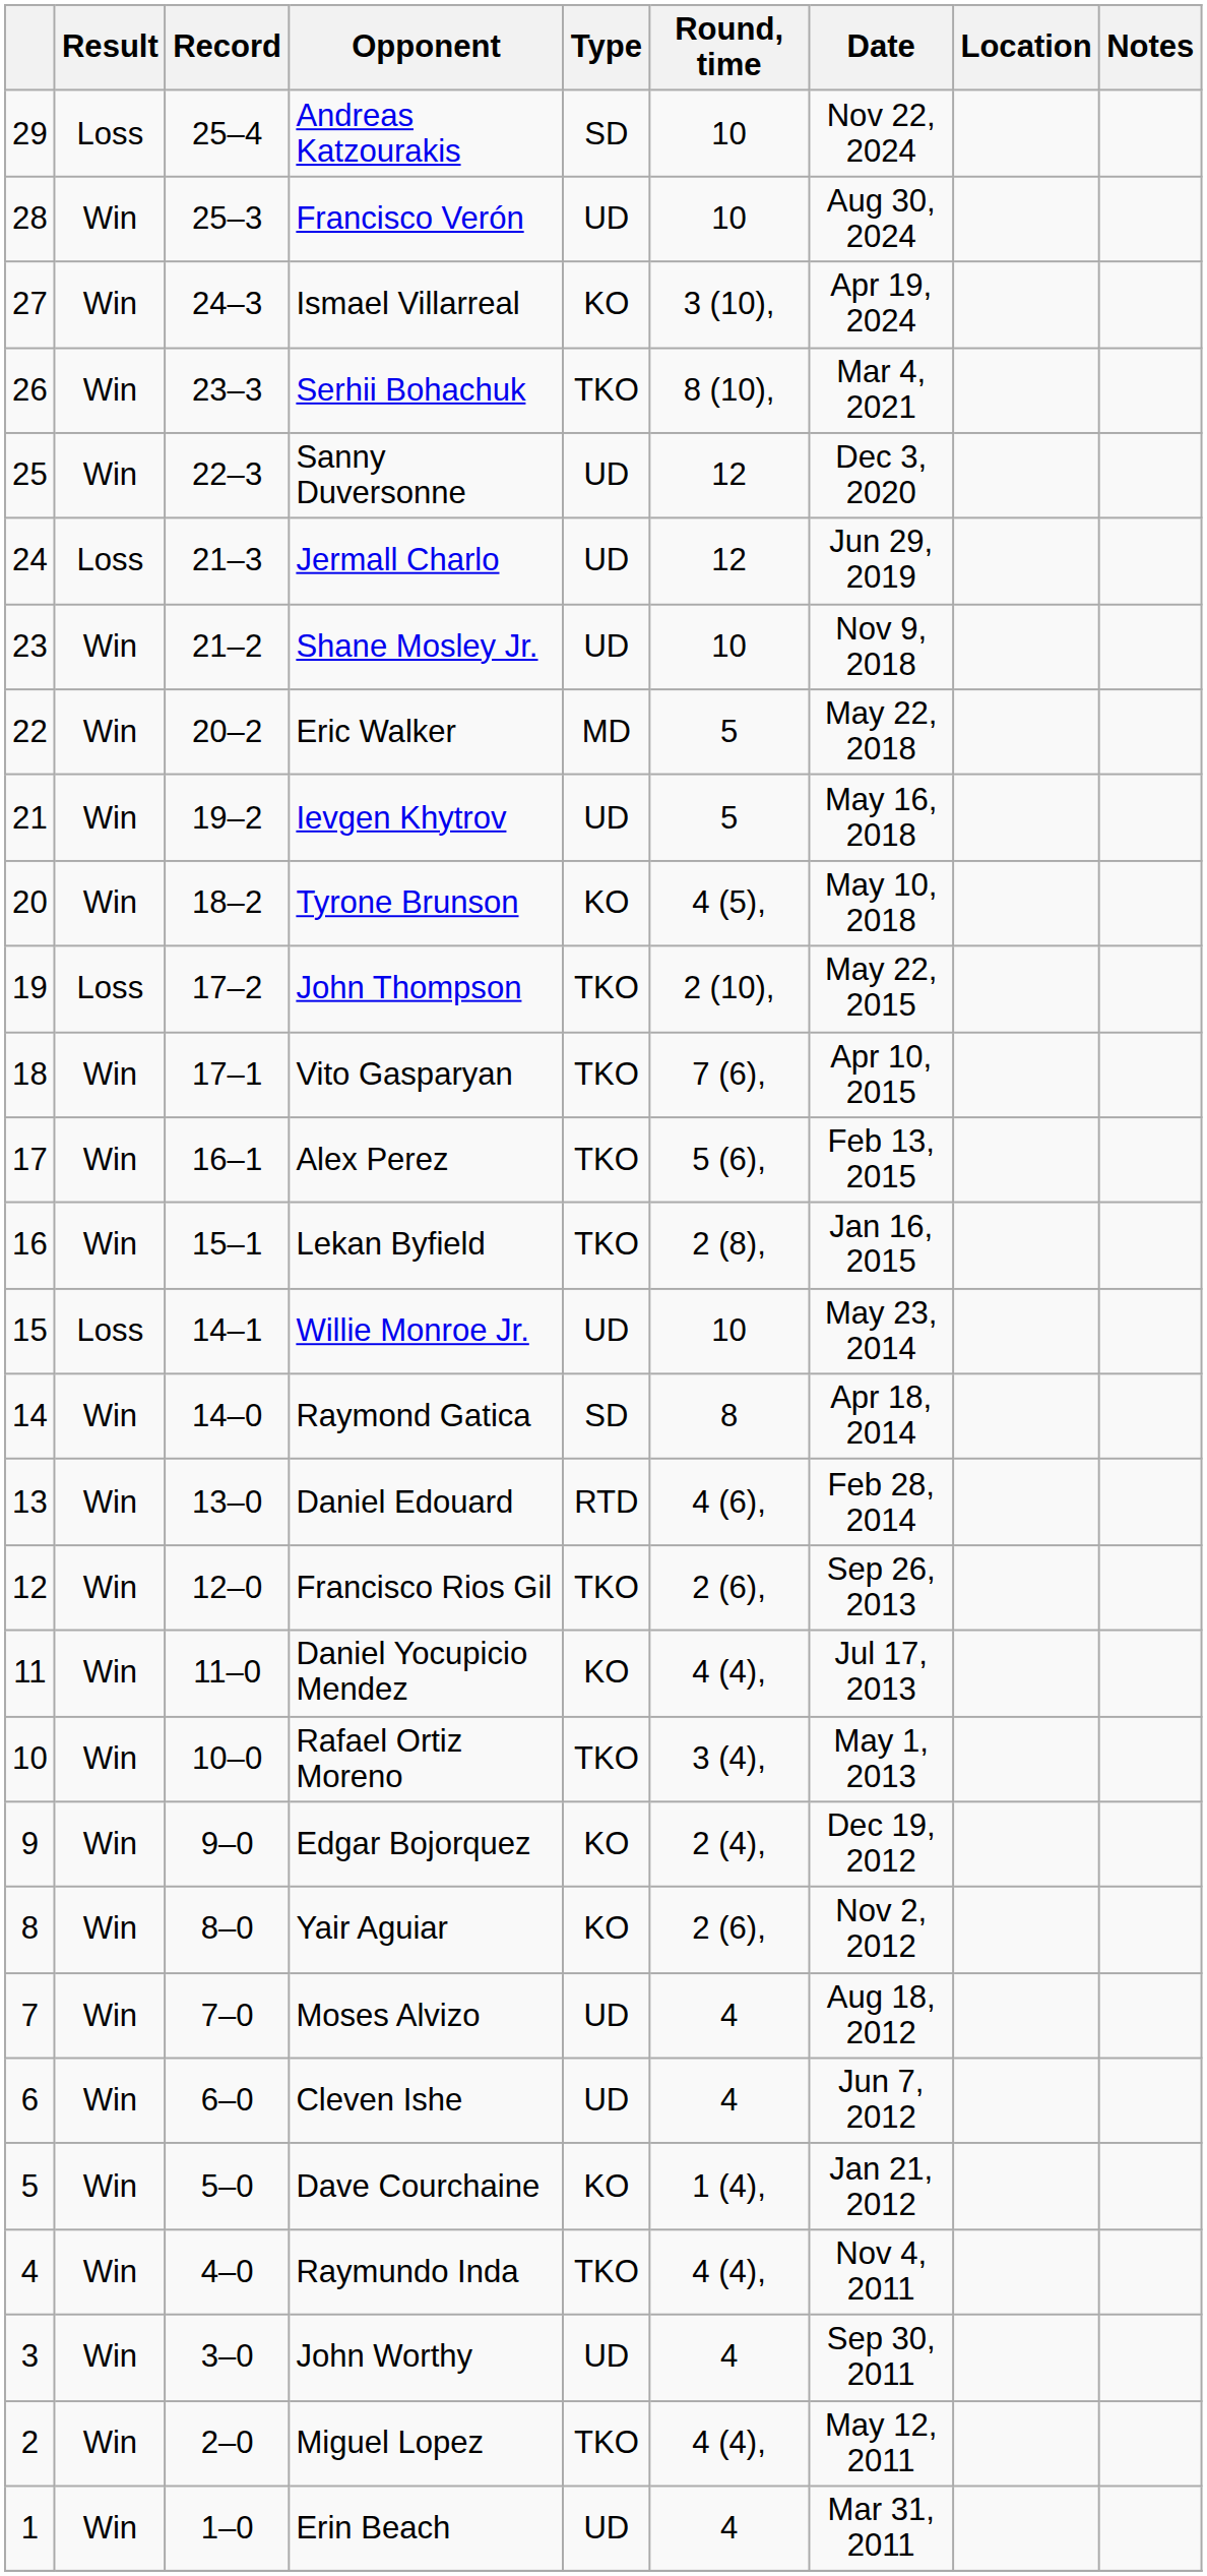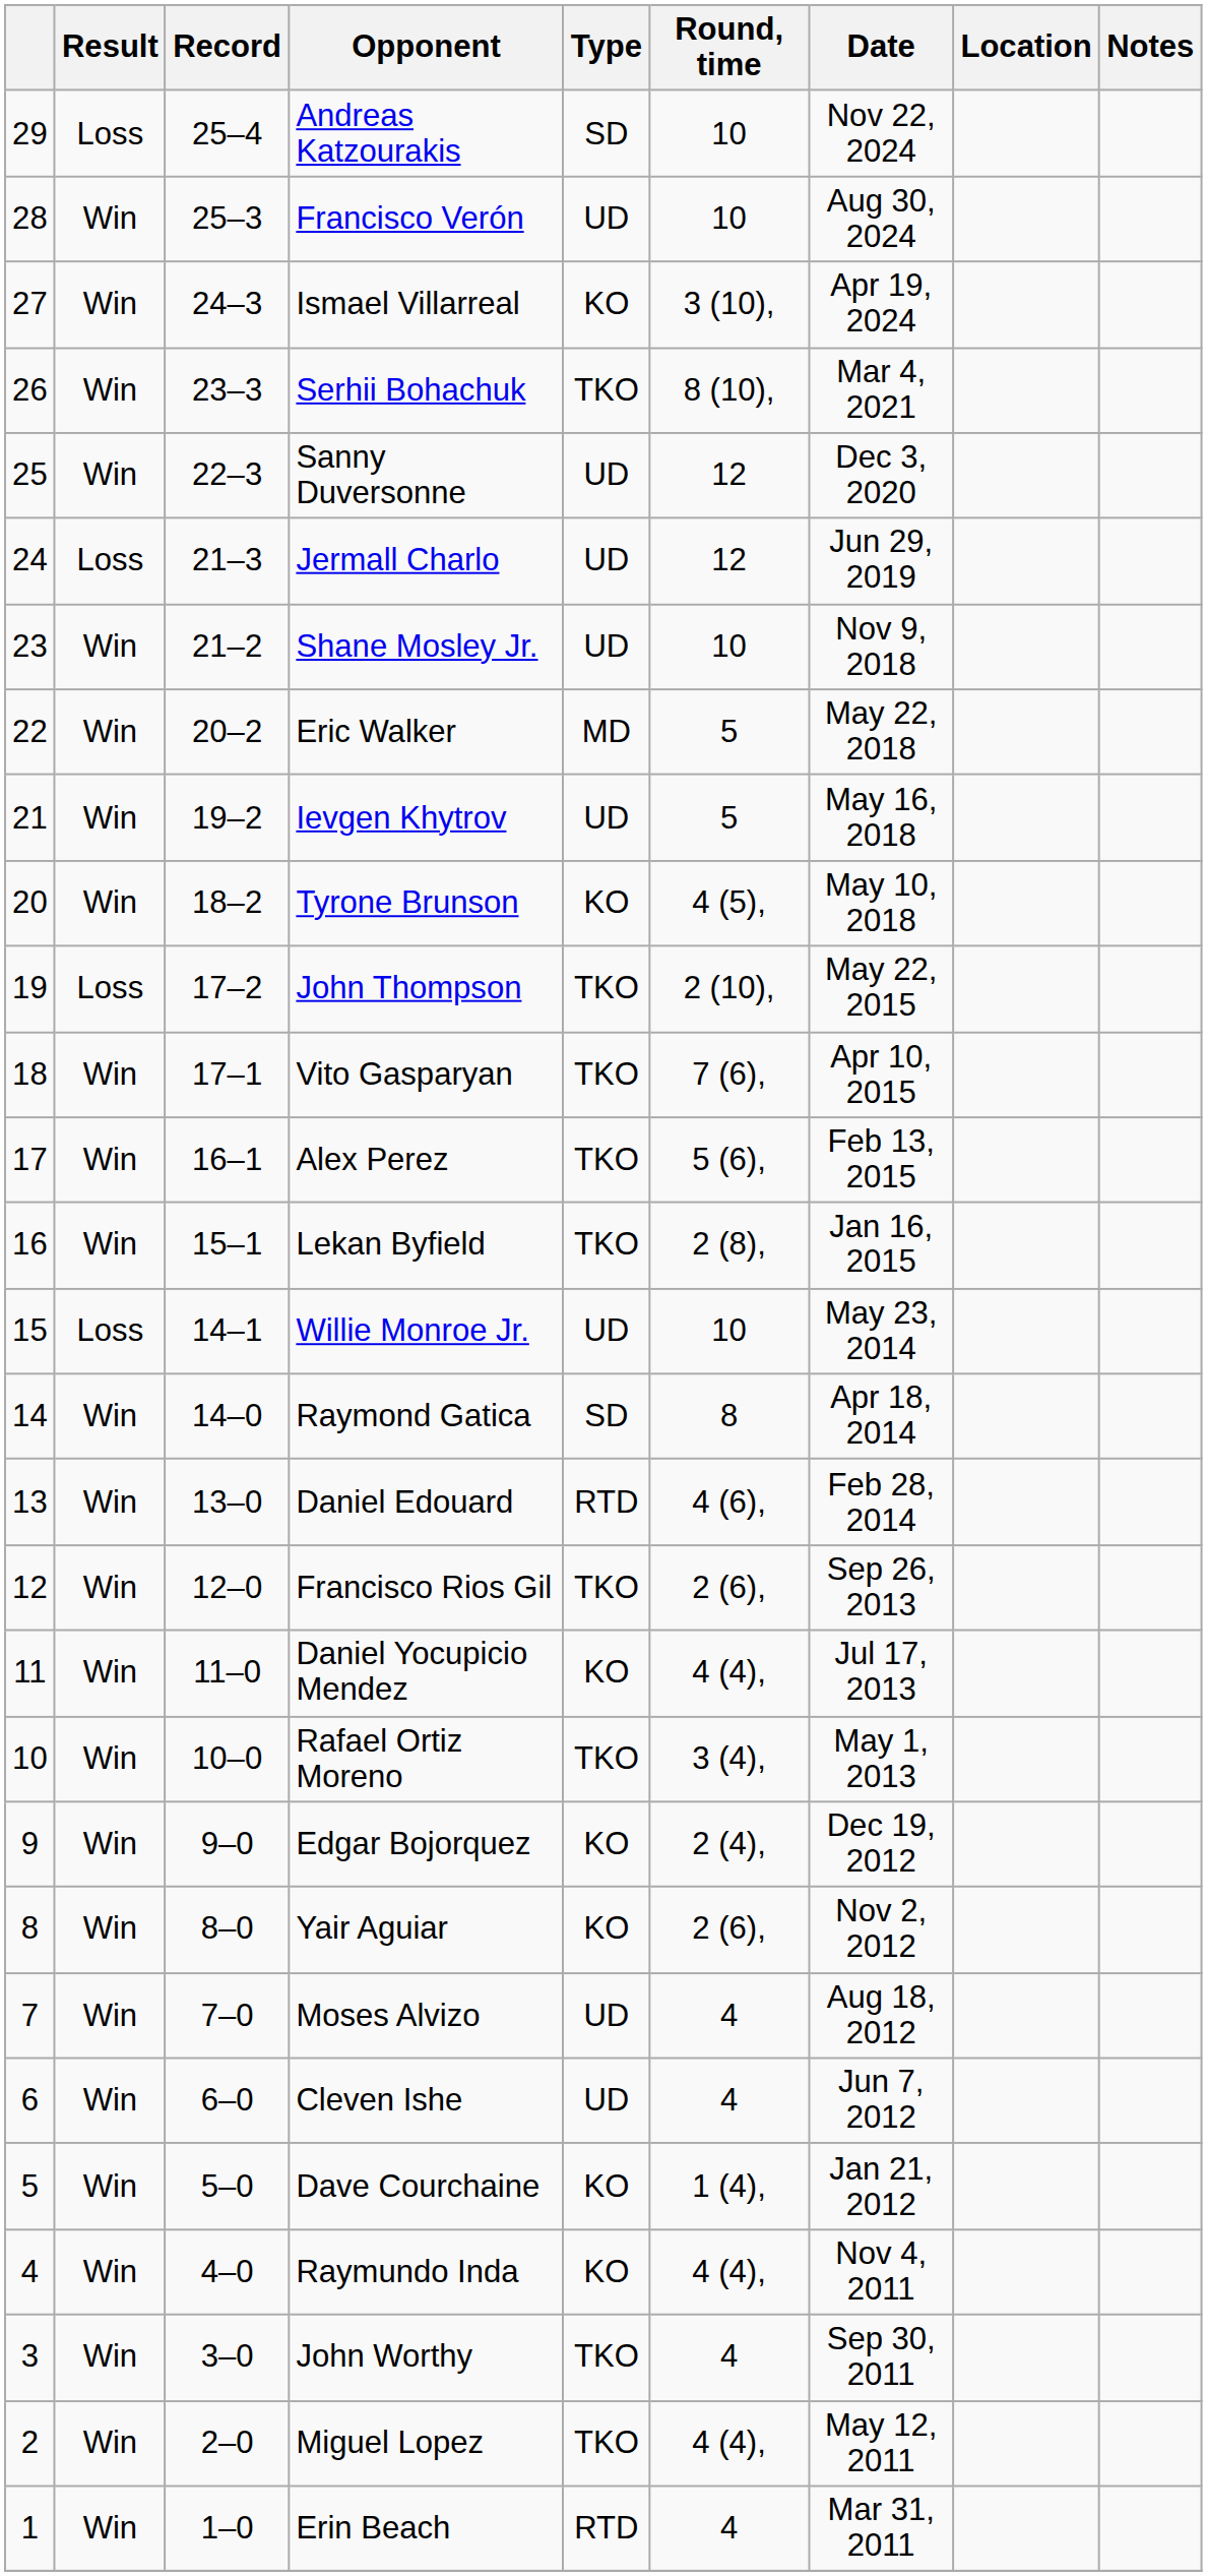Raymundo Inda | Type: TKO -> KO
John Worthy | Type: UD -> TKO
Erin Beach | Type: UD -> RTD
